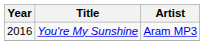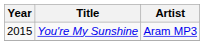You're My Sunshine | Year: 2016 -> 2015
